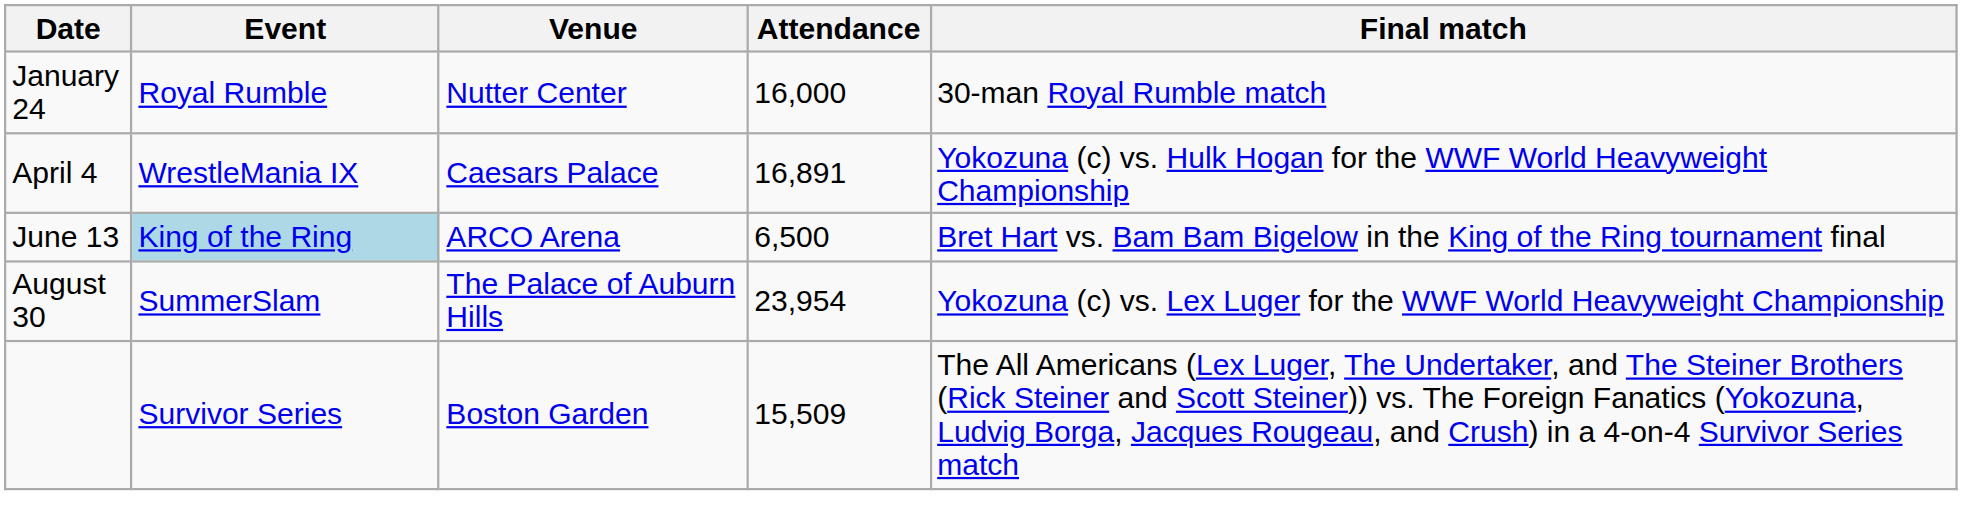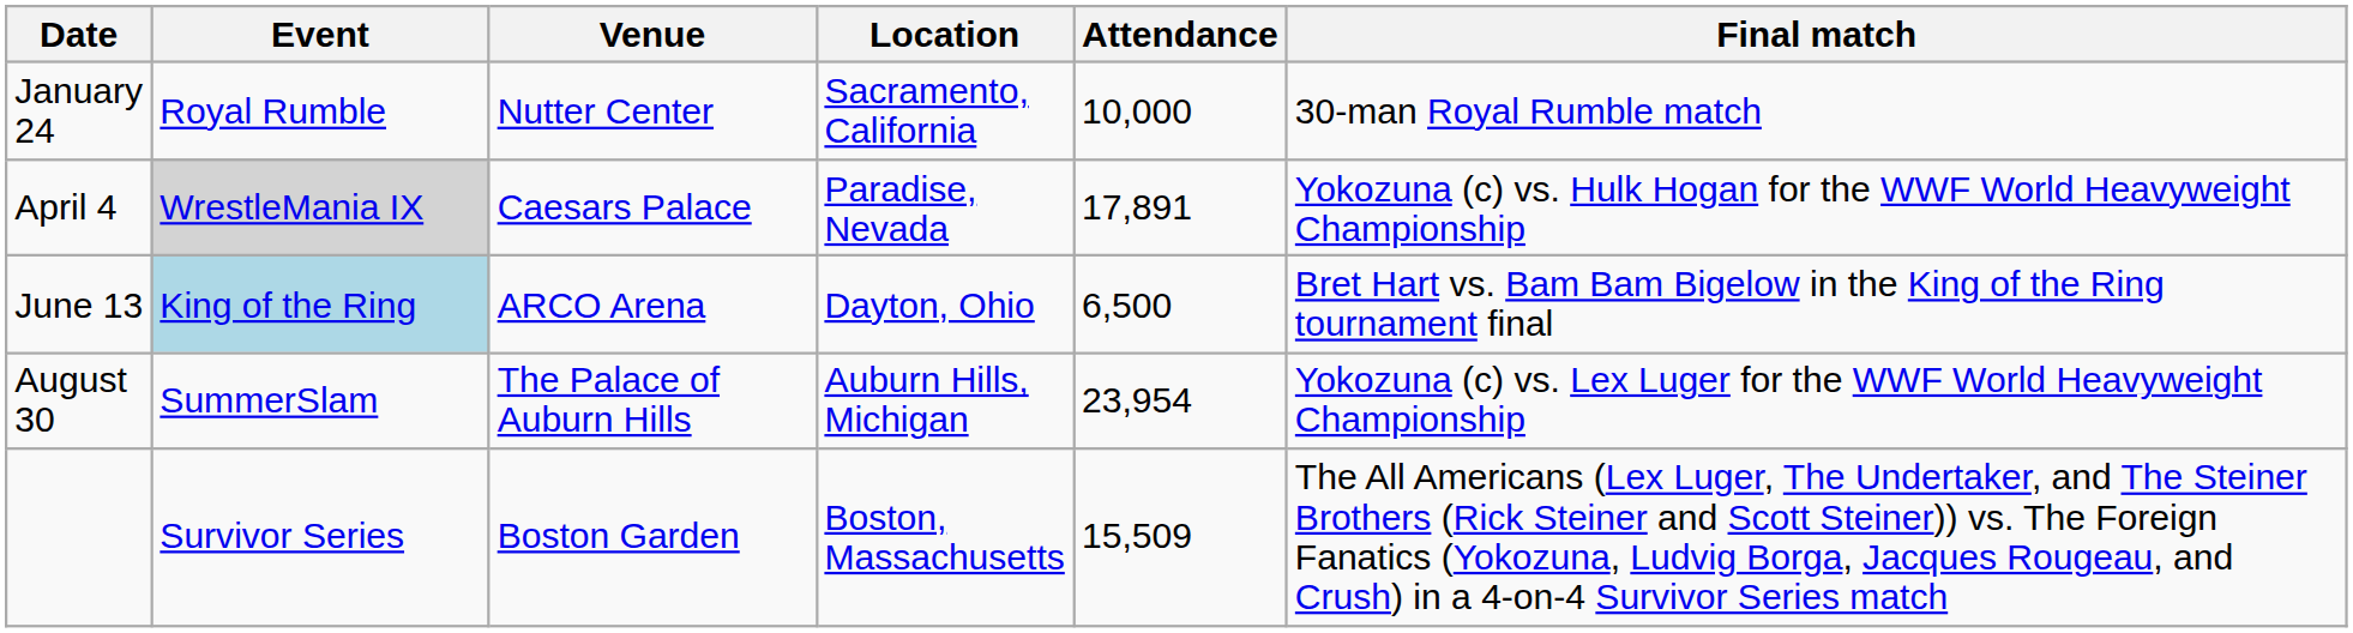+ column: Location | Sacramento, California | Paradise, Nevada | Dayton, Ohio | Auburn Hills, Michigan | Boston, Massachusetts
January 24 | Attendance: 16,000 -> 10,000
April 4 | Event: no background -> lightgrey background
April 4 | Attendance: 16,891 -> 17,891
